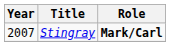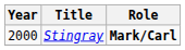Stingray | Year: 2007 -> 2000
